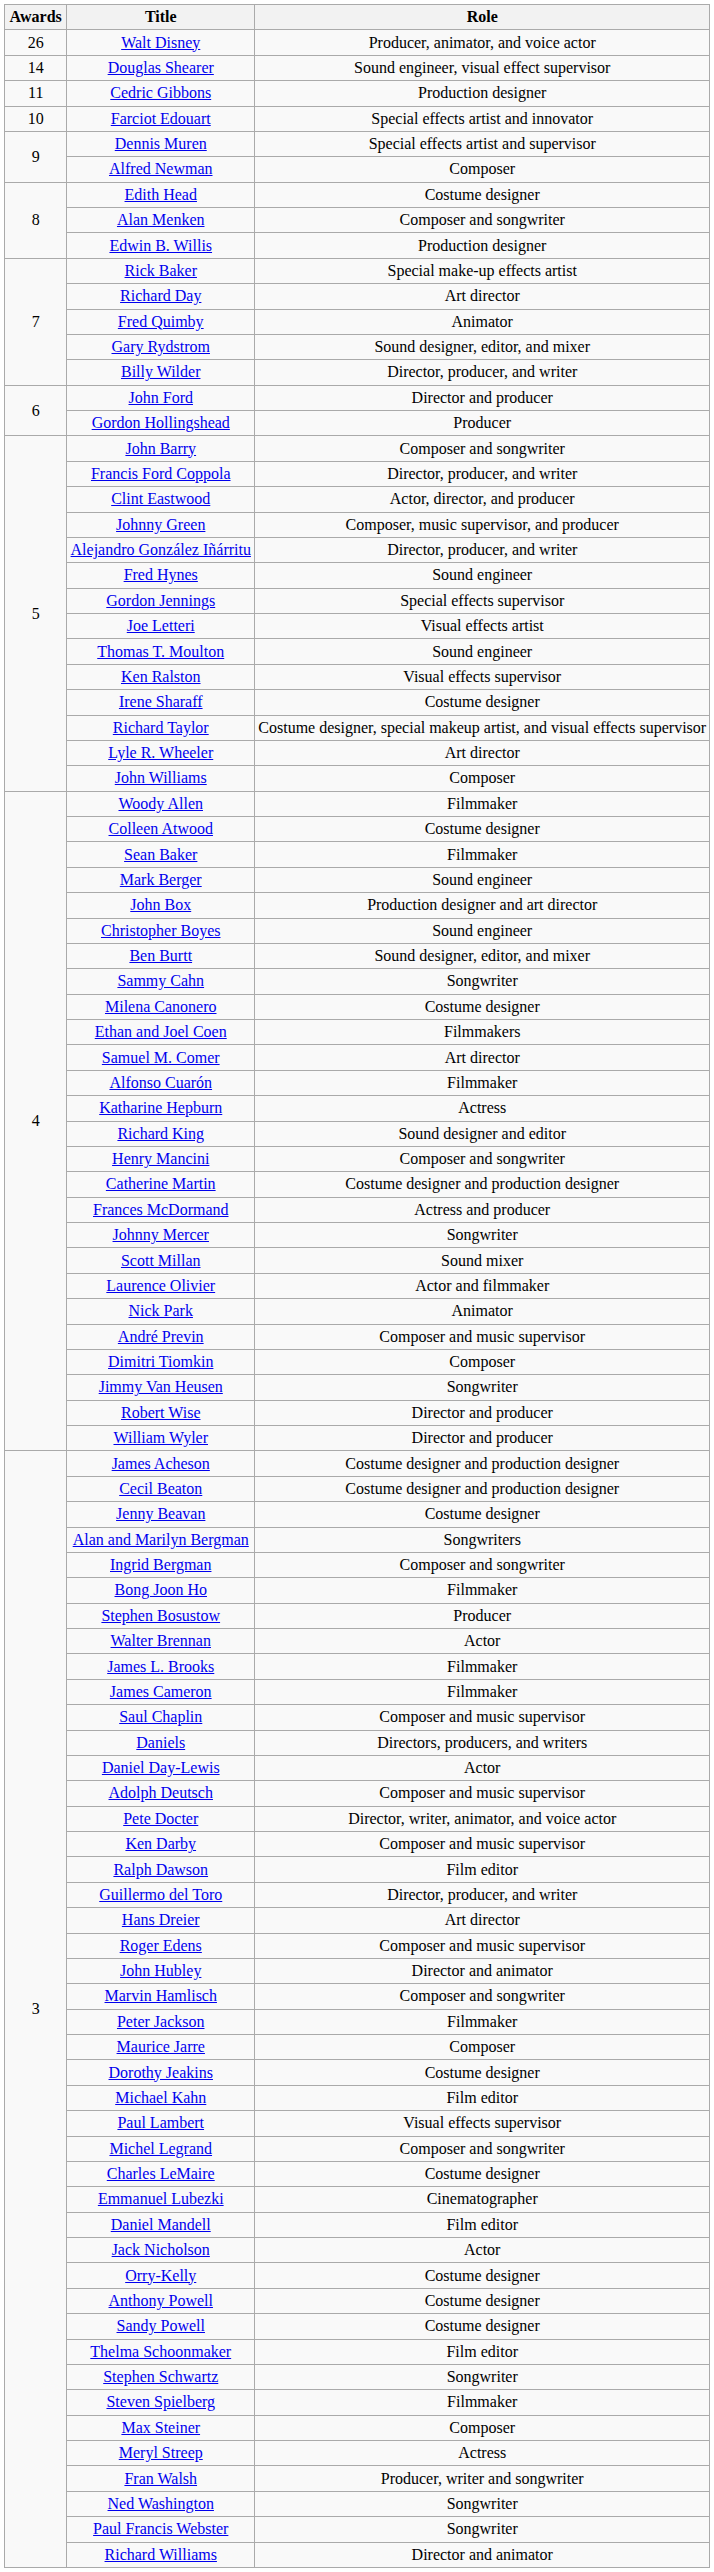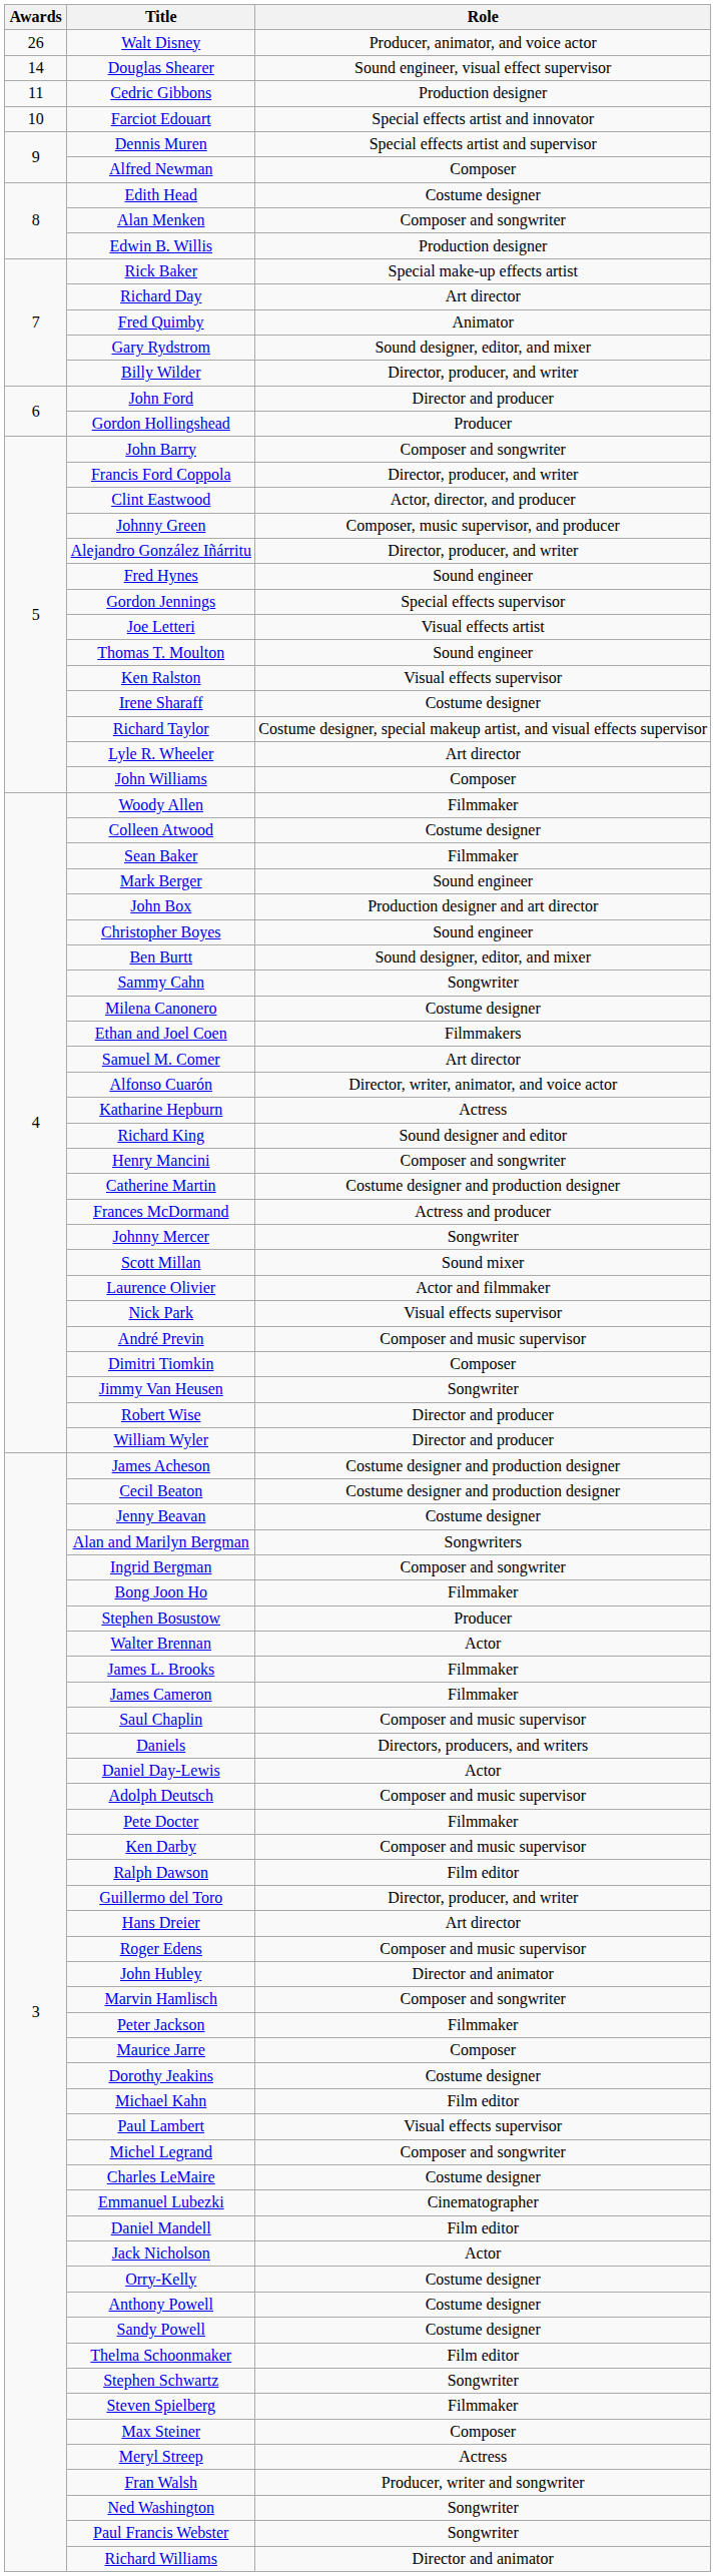Alfonso Cuarón | Role: Filmmaker -> Director, writer, animator, and voice actor
Nick Park | Role: Animator -> Visual effects supervisor
Pete Docter | Role: Director, writer, animator, and voice actor -> Filmmaker
